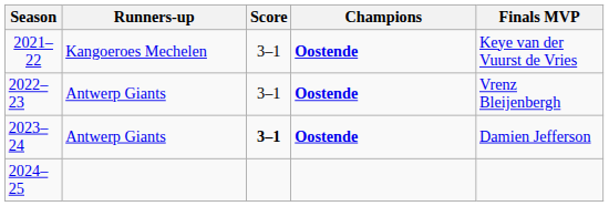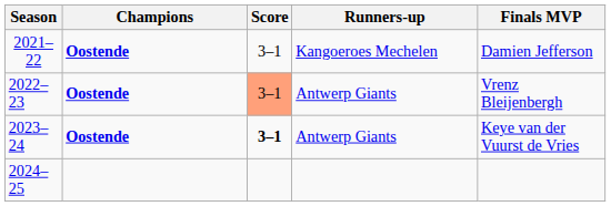columns swapped: Champions <-> Runners-up
2021–22 | Finals MVP: Keye van der Vuurst de Vries -> Damien Jefferson
2022–23 | Score: no background -> lightsalmon background
2023–24 | Finals MVP: Damien Jefferson -> Keye van der Vuurst de Vries
